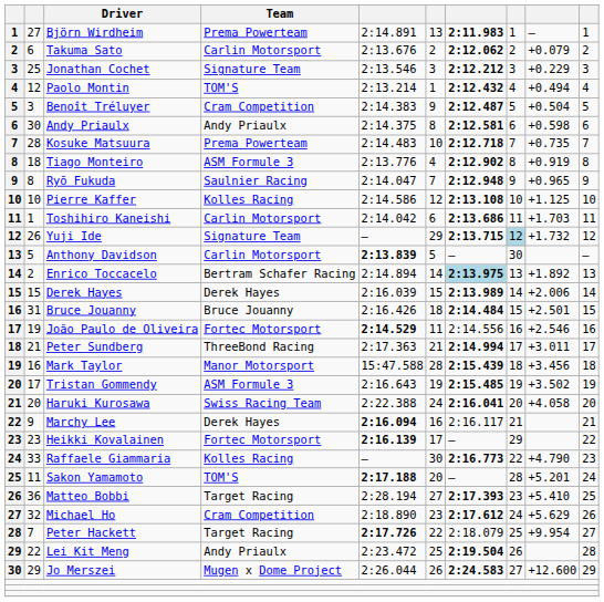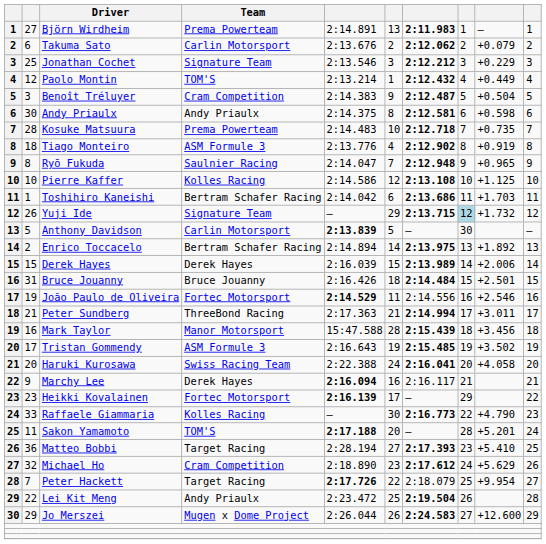Paolo Montin | column 9: +0.494 -> +0.449
Toshihiro Kaneishi | Team: Carlin Motorsport -> Bertram Schafer Racing
Enrico Toccacelo | column 7: lightblue background -> no background
